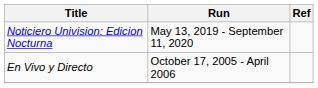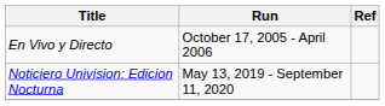rows swapped: En Vivo y Directo <-> Noticiero Univision: Edicion Nocturna
